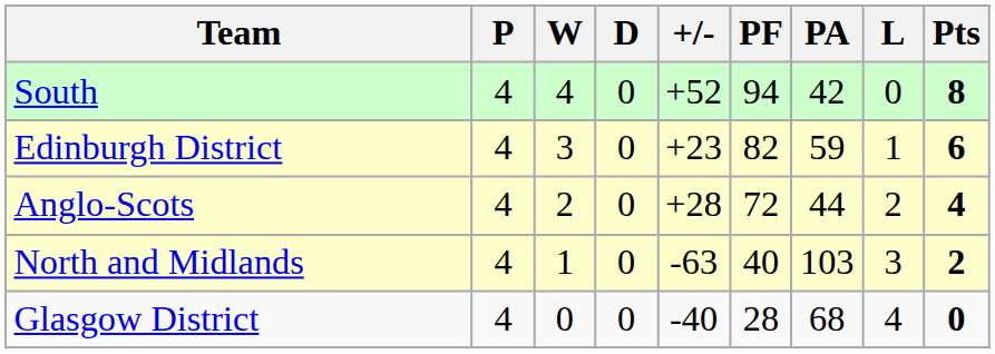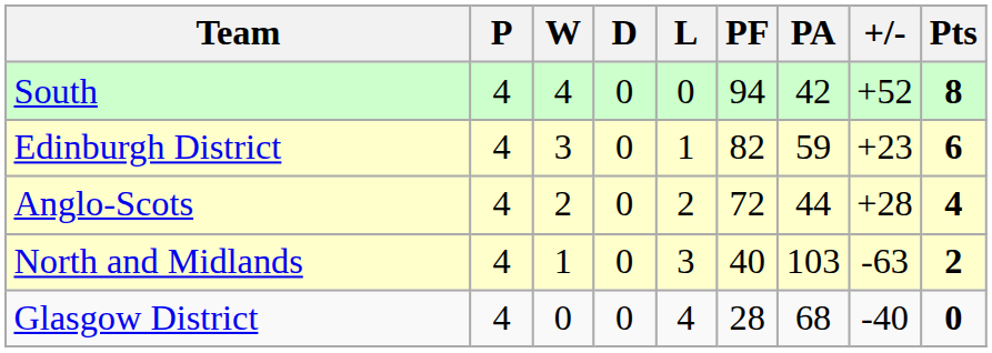columns swapped: L <-> +/-
